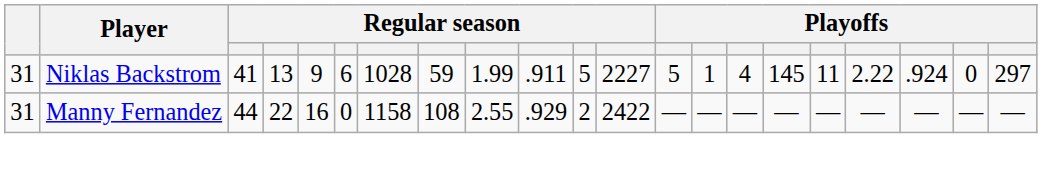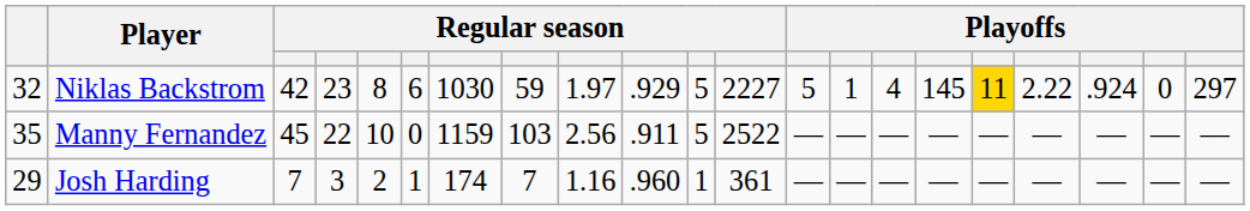Niklas Backstrom | column 1: 31 -> 32
Niklas Backstrom | column 3: 41 -> 42
Niklas Backstrom | column 4: 13 -> 23
Niklas Backstrom | column 5: 9 -> 8
Niklas Backstrom | column 7: 1028 -> 1030
Niklas Backstrom | column 9: 1.99 -> 1.97
Niklas Backstrom | column 10: .911 -> .929
Niklas Backstrom | column 17: no background -> gold background
Manny Fernandez | column 1: 31 -> 35
Manny Fernandez | column 3: 44 -> 45
Manny Fernandez | column 5: 16 -> 10
Manny Fernandez | column 7: 1158 -> 1159
Manny Fernandez | column 8: 108 -> 103
Manny Fernandez | column 9: 2.55 -> 2.56
Manny Fernandez | column 10: .929 -> .911
Manny Fernandez | column 11: 2 -> 5
Manny Fernandez | column 12: 2422 -> 2522
+ row: 29 | Josh Harding | 7 | 3 | 2 | 1 | 174 | 7 | 1.16 | .960 | 1 | 361 | — | — | — | — | — | — | — | — | —
